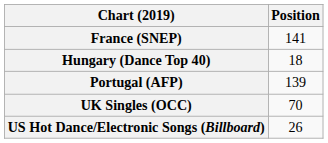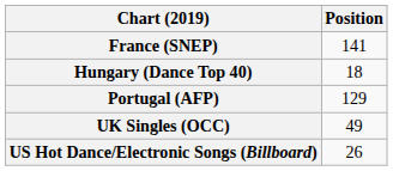Portugal (AFP) | Position: 139 -> 129
UK Singles (OCC) | Position: 70 -> 49
